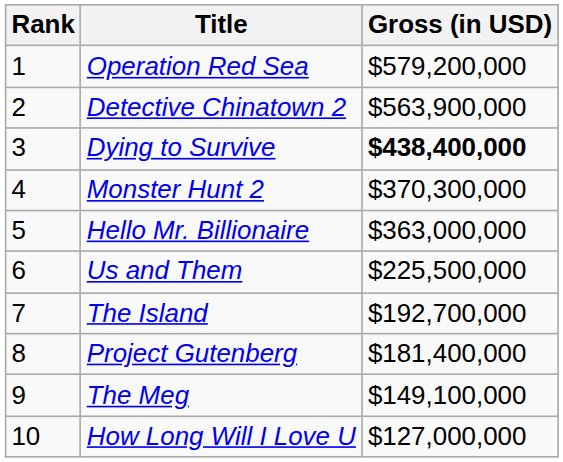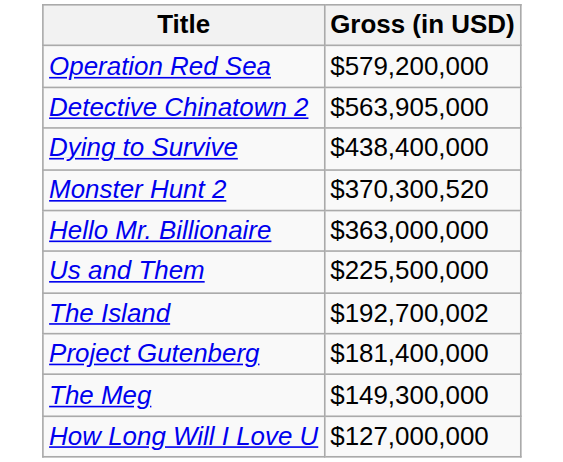- column: Rank | 1 | 2 | 3 | 4 | 5 | 6 | 7 | 8 | 9 | 10
Detective Chinatown 2 | Gross (in USD): $563,900,000 -> $563,905,000
Dying to Survive | Gross (in USD): bold -> normal
Monster Hunt 2 | Gross (in USD): $370,300,000 -> $370,300,520
The Island | Gross (in USD): $192,700,000 -> $192,700,002
The Meg | Gross (in USD): $149,100,000 -> $149,300,000
